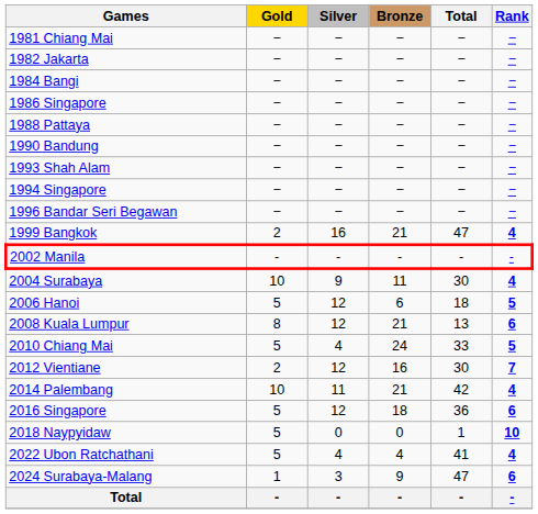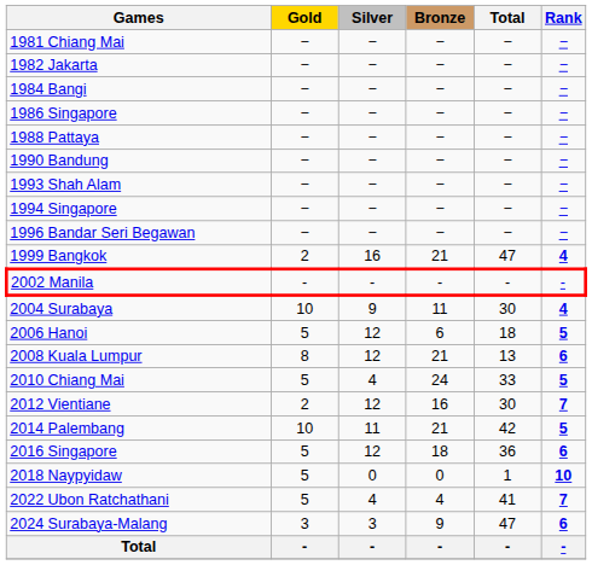2014 Palembang | Rank: 4 -> 5
2022 Ubon Ratchathani | Rank: 4 -> 7
2024 Surabaya-Malang | Gold: 1 -> 3
